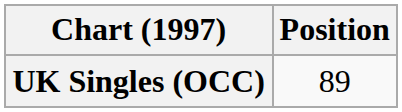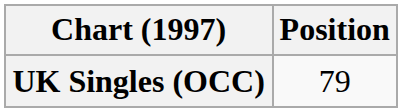UK Singles (OCC) | Position: 89 -> 79
